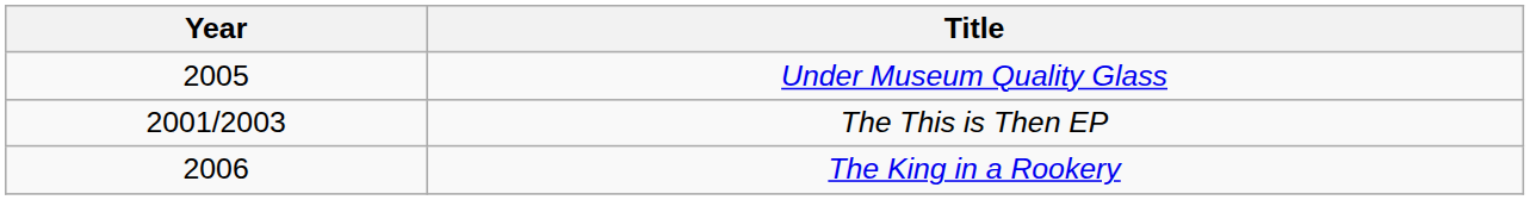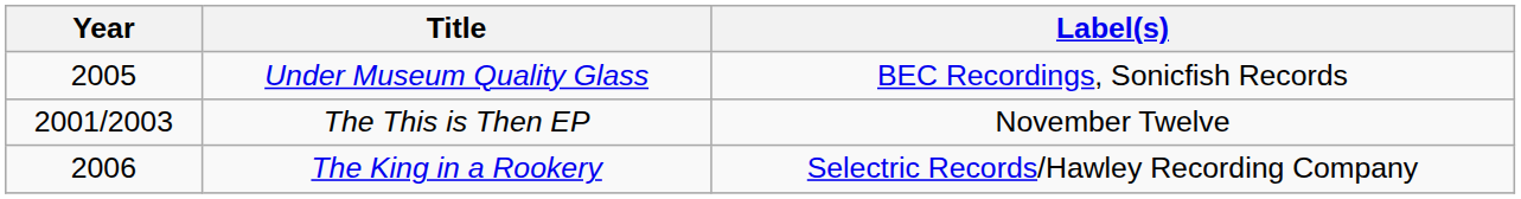+ column: Label(s) | BEC Recordings, Sonicfish Records | November Twelve | Selectric Records/Hawley Recording Company
